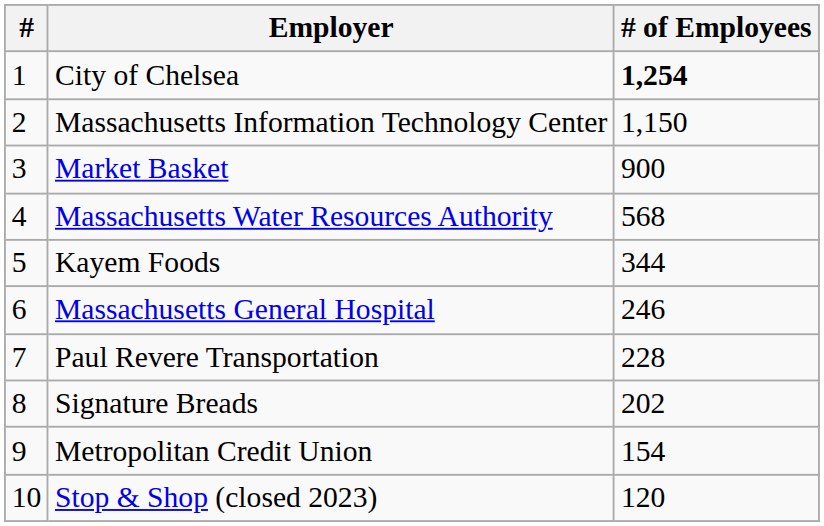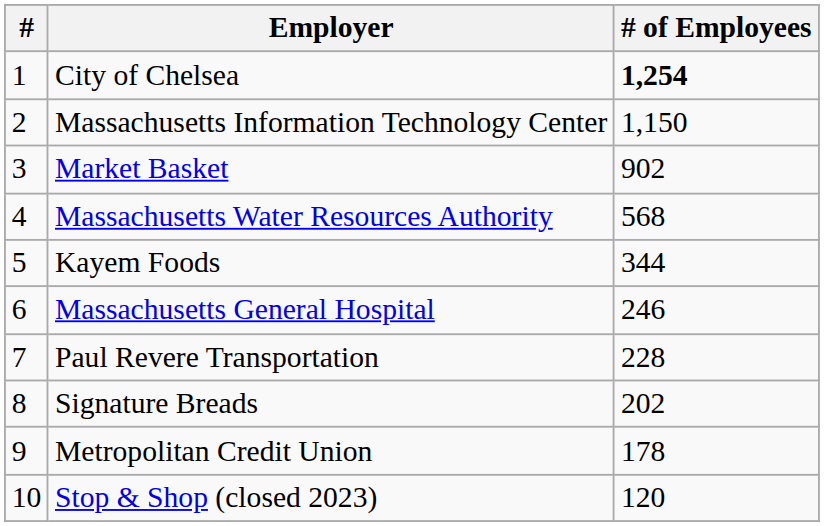Market Basket | # of Employees: 900 -> 902
Metropolitan Credit Union | # of Employees: 154 -> 178
